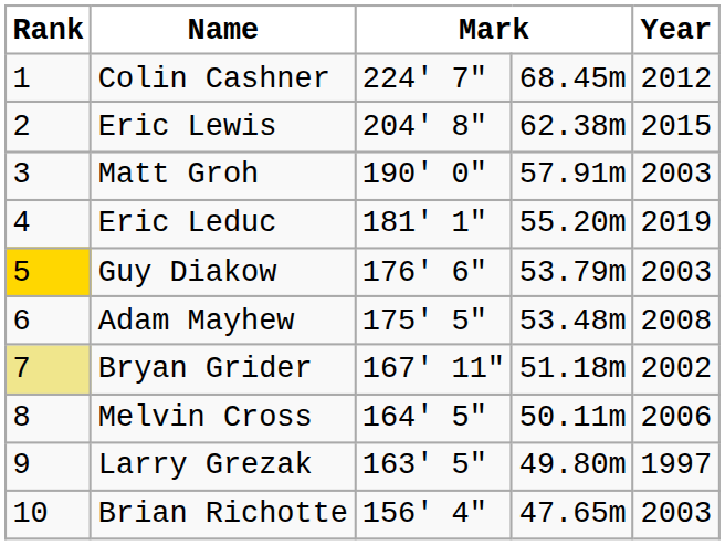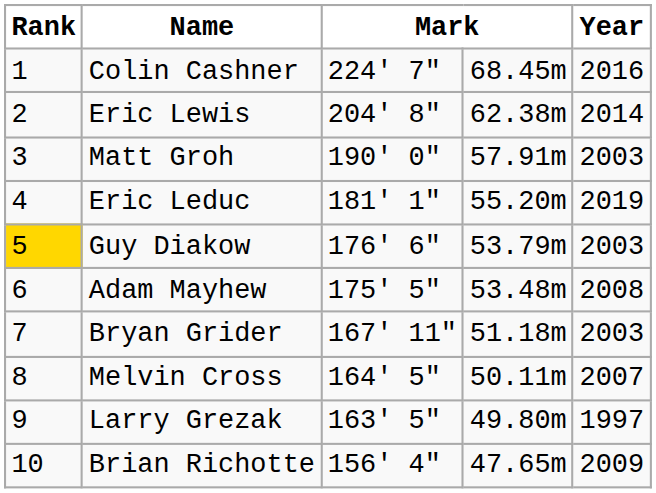Colin Cashner | Year: 2012 -> 2016
Eric Lewis | Year: 2015 -> 2014
Bryan Grider | Rank: khaki background -> no background
Bryan Grider | Year: 2002 -> 2003
Melvin Cross | Year: 2006 -> 2007
Brian Richotte | Year: 2003 -> 2009
